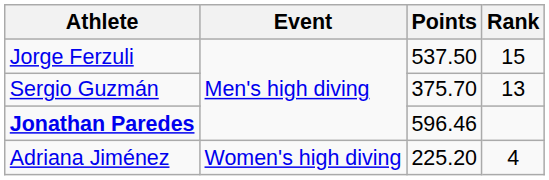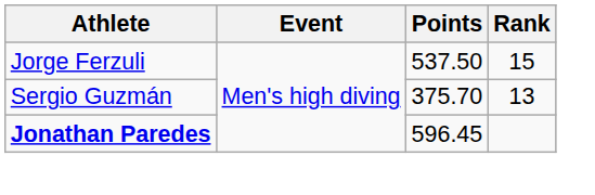Jonathan Paredes | Points: 596.46 -> 596.45
- row: Adriana Jiménez | Women's high diving | 225.20 | 4
